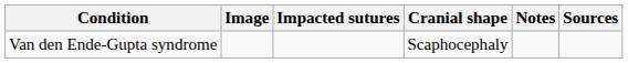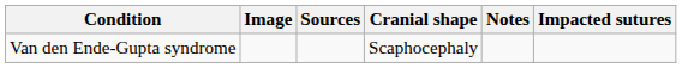columns swapped: Impacted sutures <-> Sources
